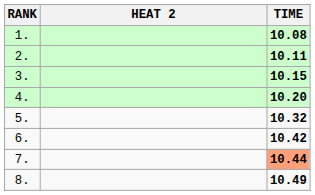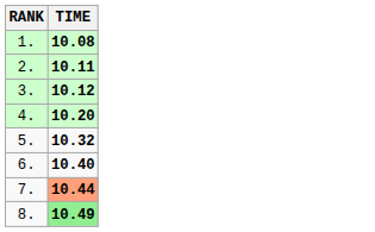- column: HEAT 2
3. | TIME: 10.15 -> 10.12
6. | TIME: 10.42 -> 10.40
8. | TIME: no background -> lightgreen background
